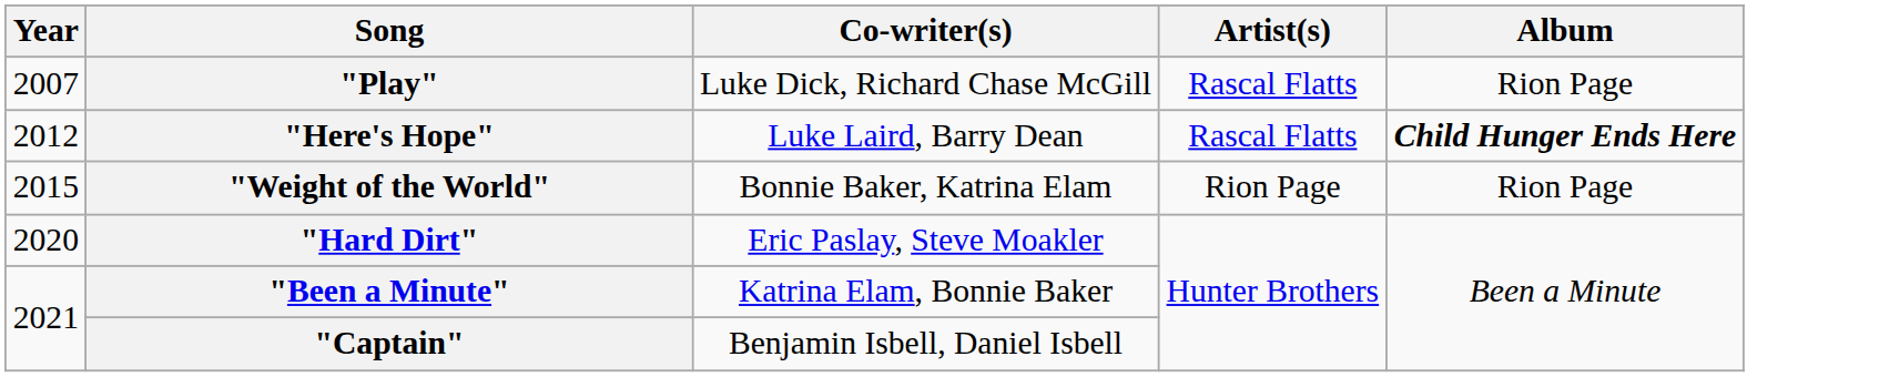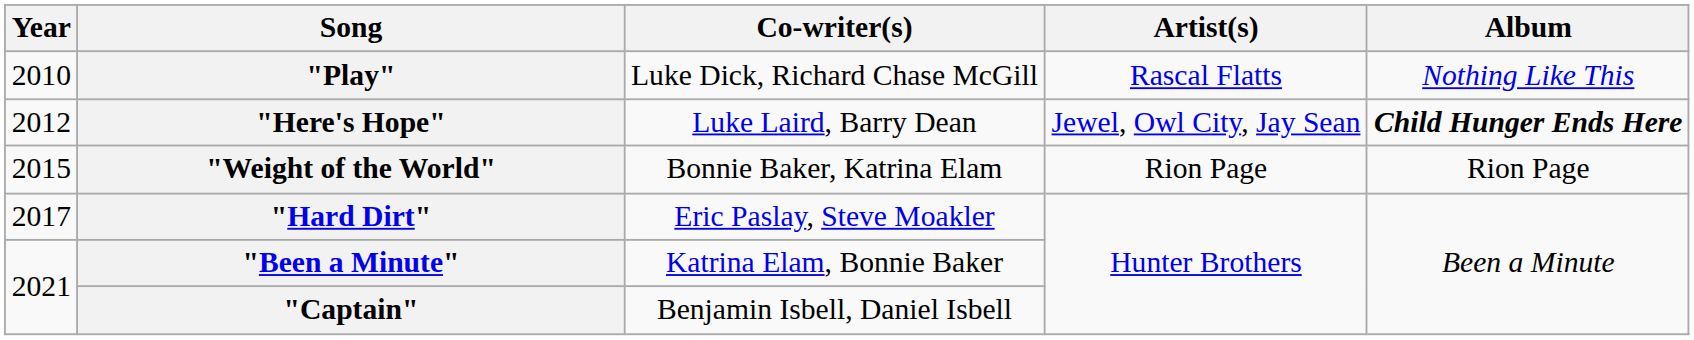"Play" | Year: 2007 -> 2010
"Play" | Album: Rion Page -> Nothing Like This
"Here's Hope" | Artist(s): Rascal Flatts -> Jewel, Owl City, Jay Sean
"Hard Dirt" | Year: 2020 -> 2017
